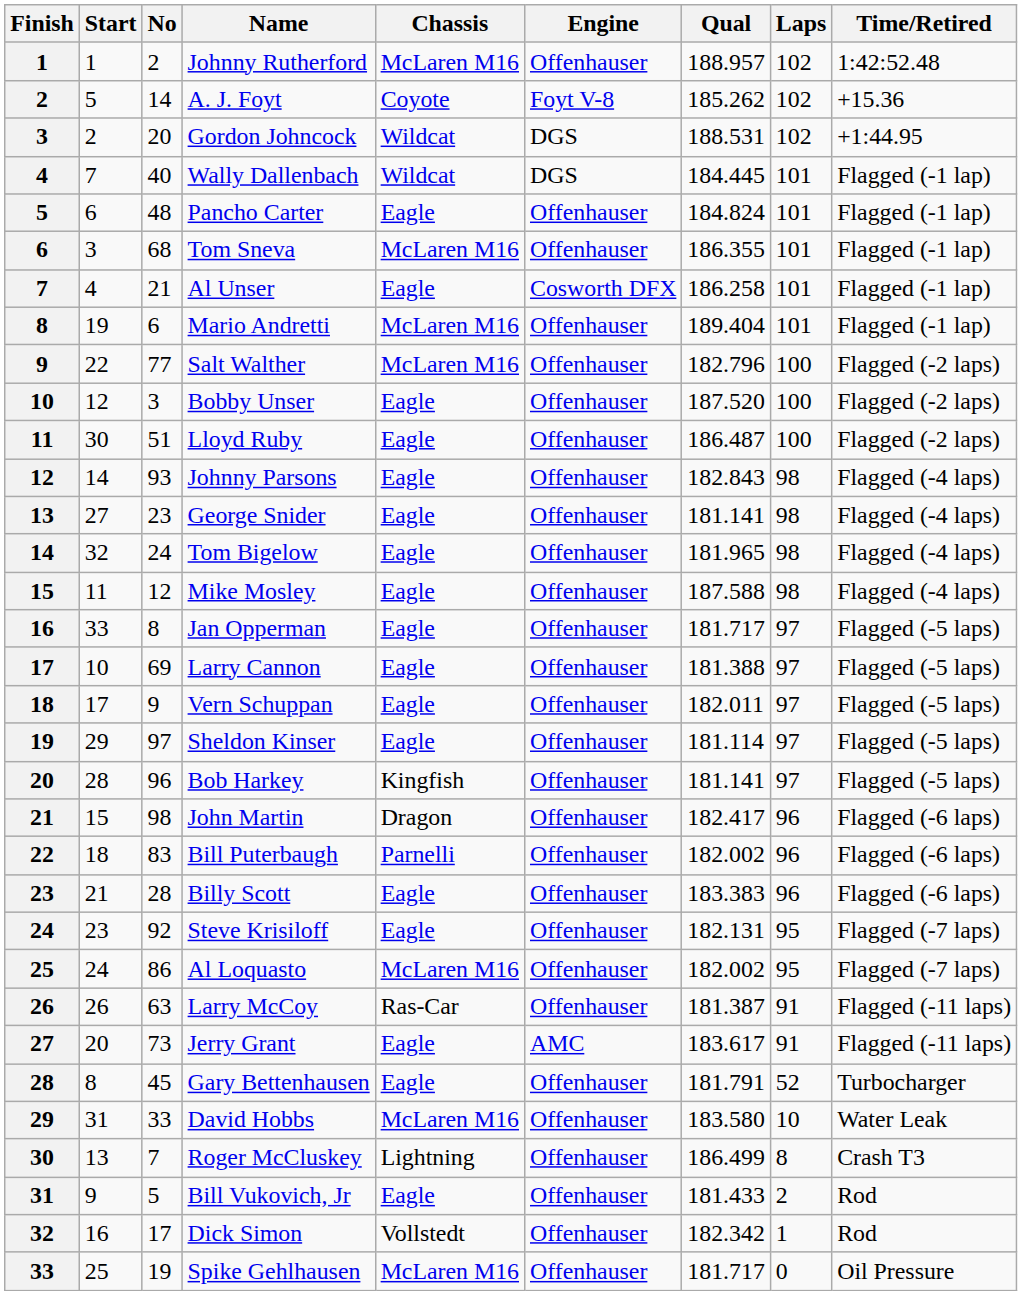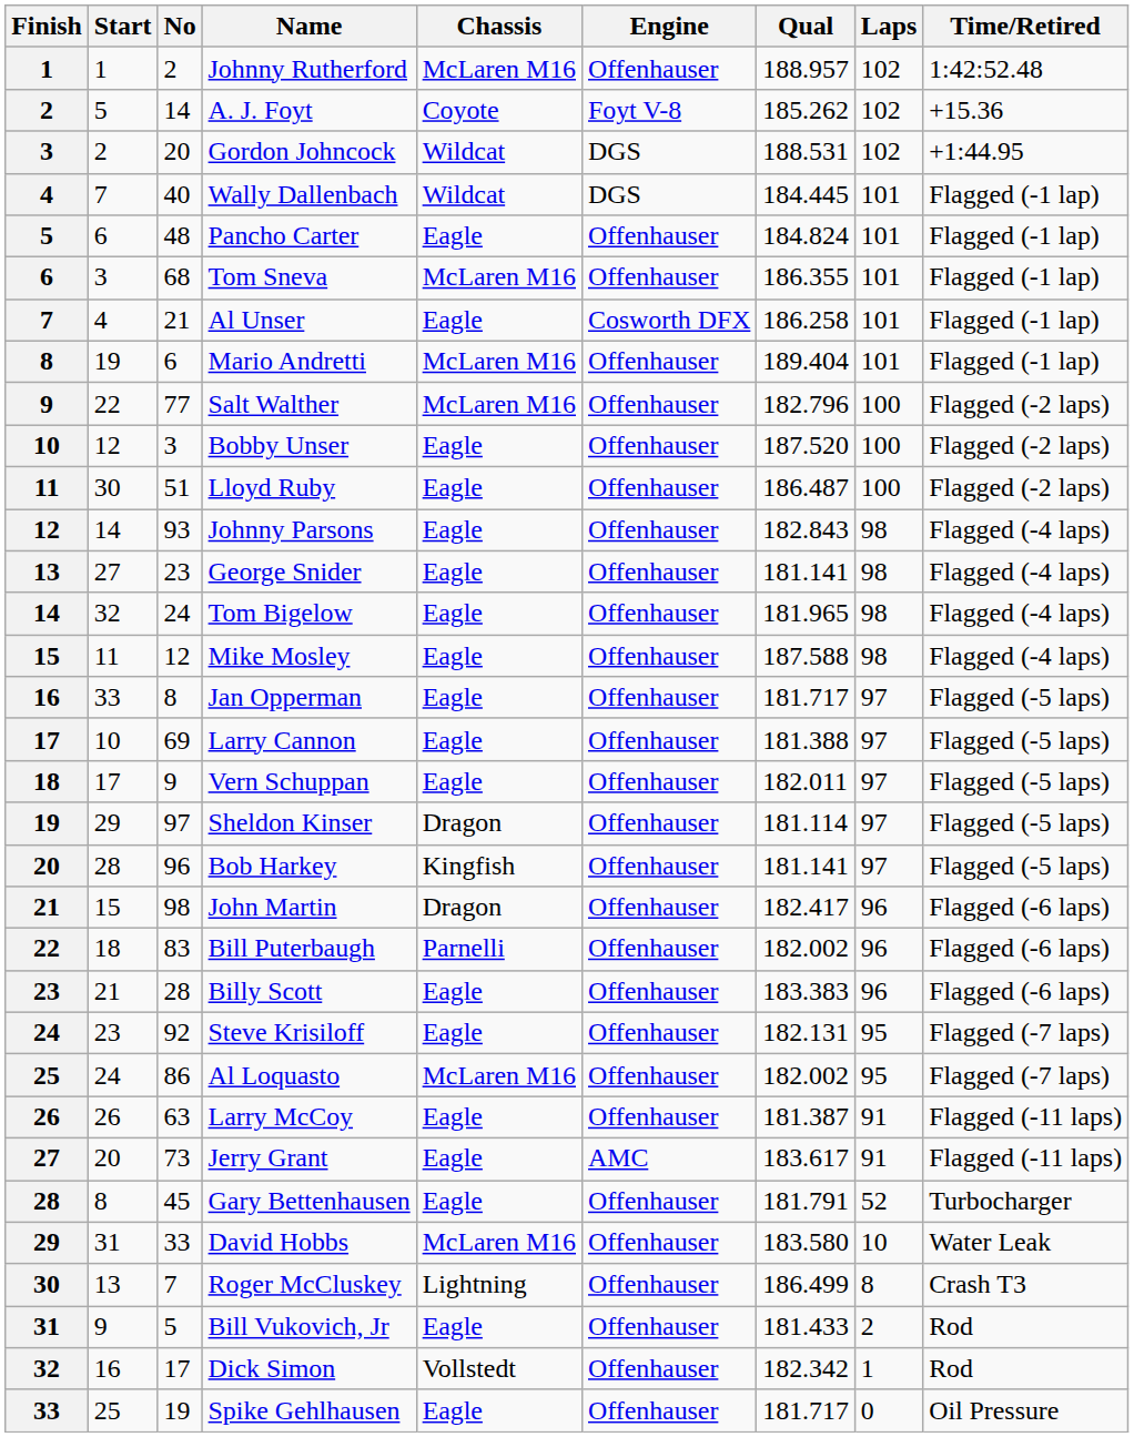Sheldon Kinser | Chassis: Eagle -> Dragon
Larry McCoy | Chassis: Ras-Car -> Eagle
Spike Gehlhausen | Chassis: McLaren M16 -> Eagle
